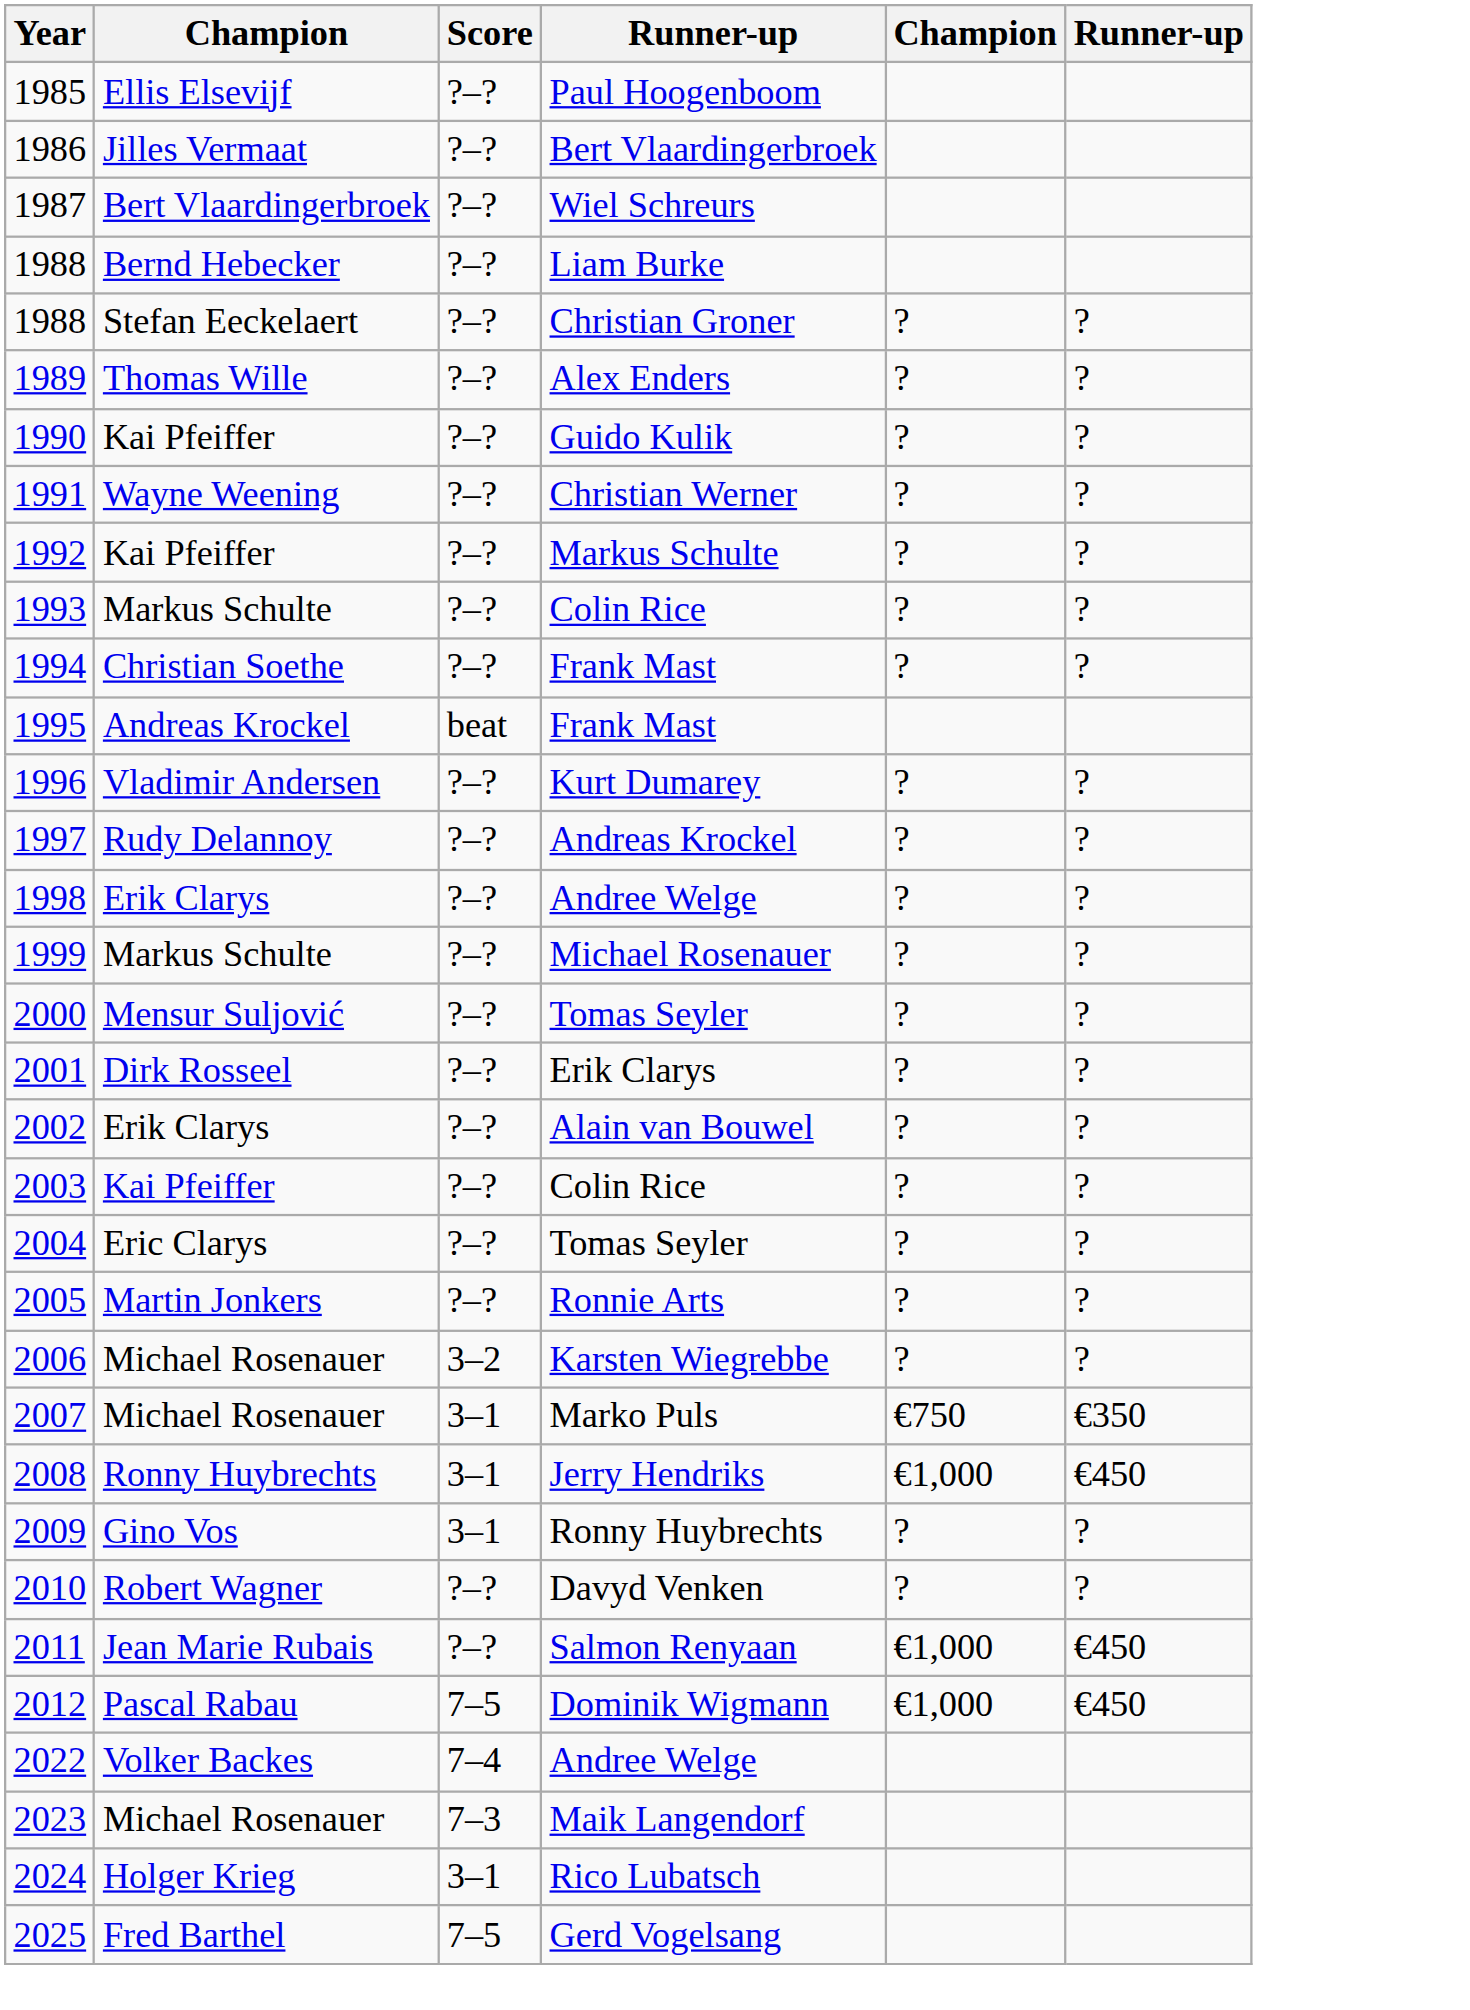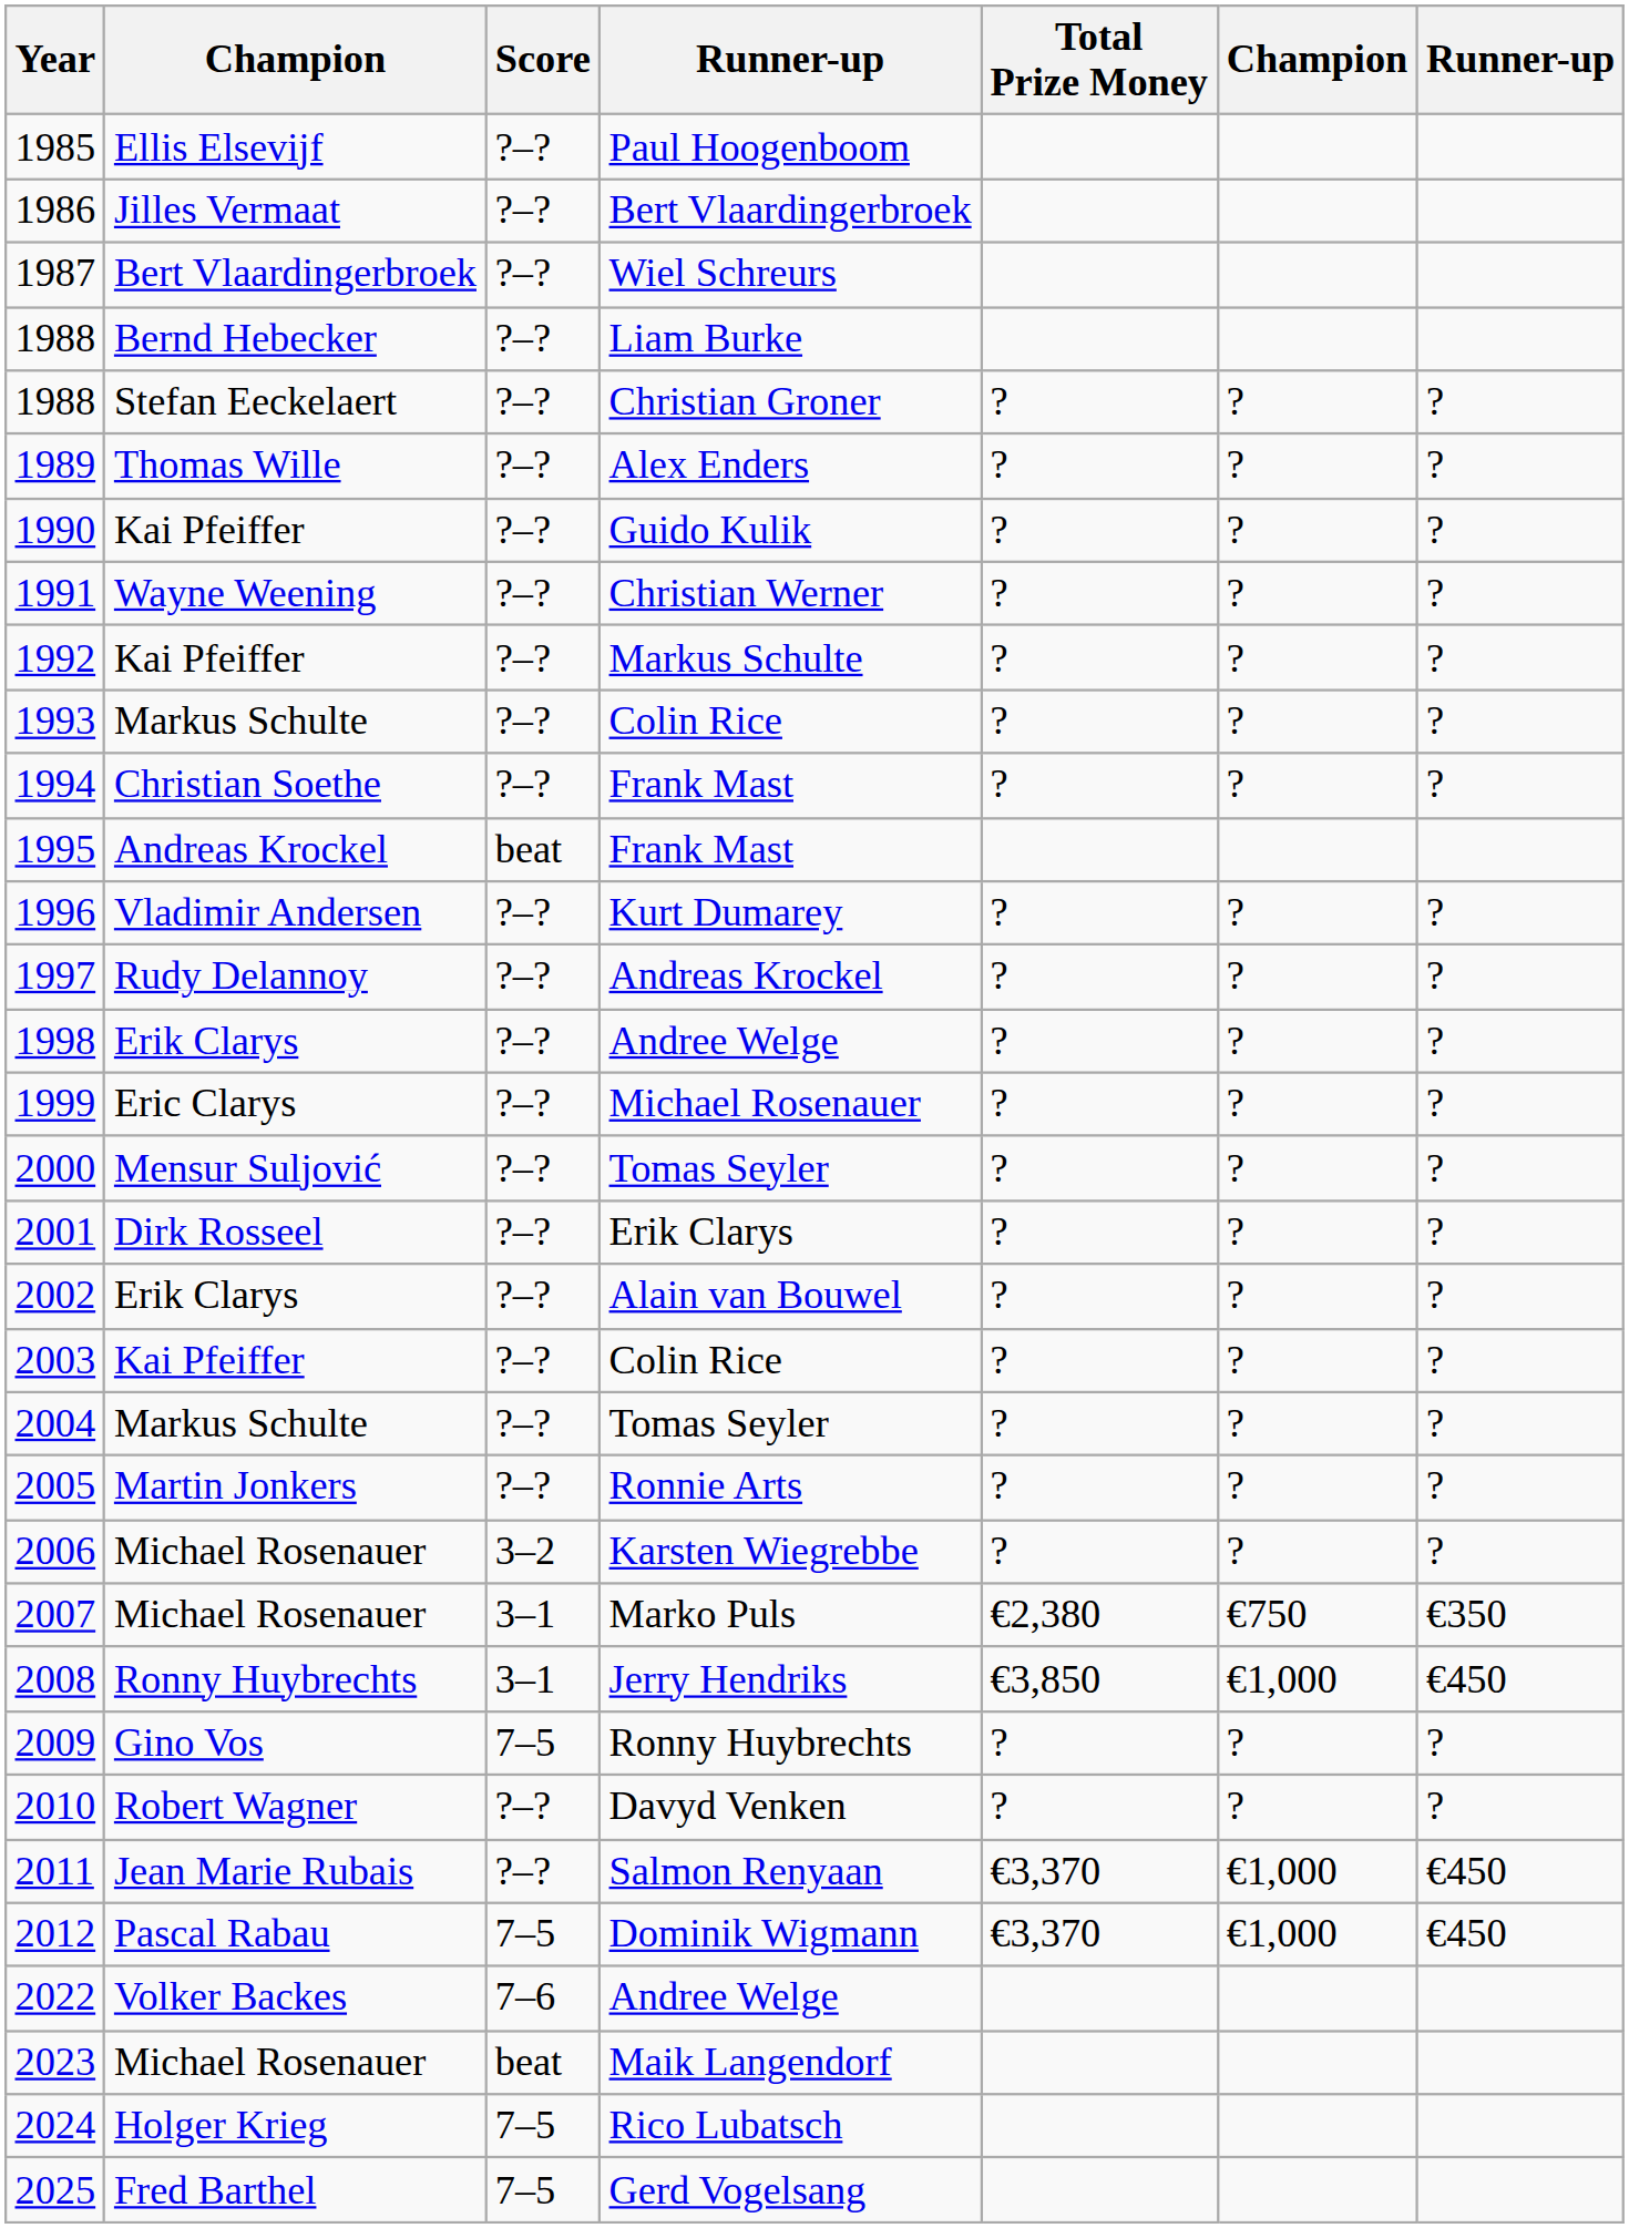+ column: Total Prize Money | ? | ? | ? | ? | ? | ? | ? | ? | ? | ? | ? | ? | ? | ? | ? | ? | ? | ? | €2,380 | €3,850 | ? | ? | €3,370 | €3,370
1999 | column 2: Markus Schulte -> Eric Clarys
2004 | column 2: Eric Clarys -> Markus Schulte
2009 | Score: 3–1 -> 7–5
2022 | Score: 7–4 -> 7–6
2023 | Score: 7–3 -> beat
2024 | Score: 3–1 -> 7–5
